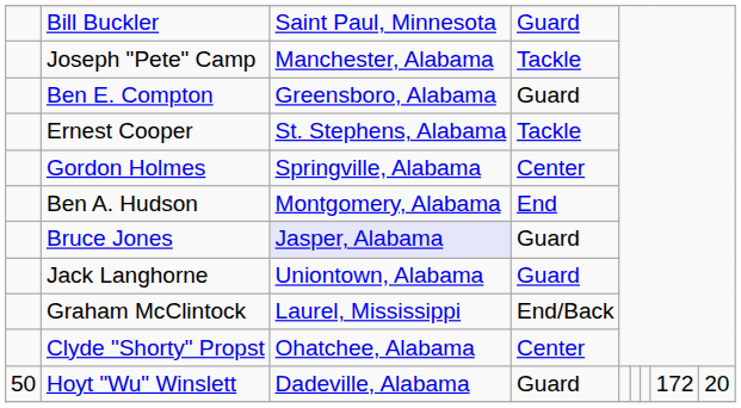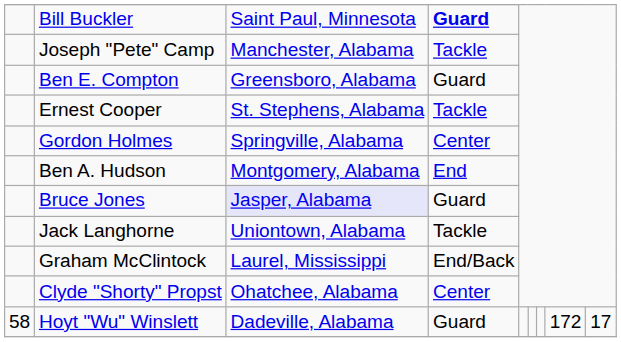Bill Buckler | column 4: normal -> bold
Jack Langhorne | column 4: Guard -> Tackle
Hoyt "Wu" Winslett | column 1: 50 -> 58
Hoyt "Wu" Winslett | column 9: 20 -> 17
